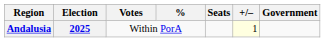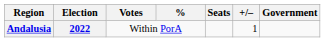Andalusia | Election: 2025 -> 2022
Andalusia | +/–: lightyellow background -> no background
